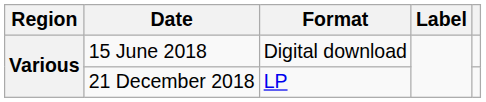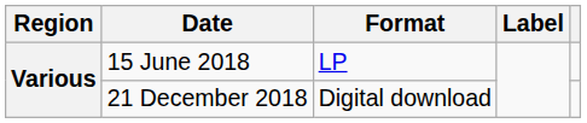15 June 2018 | Format: Digital download -> LP
21 December 2018 | Format: LP -> Digital download
